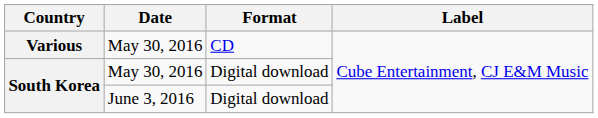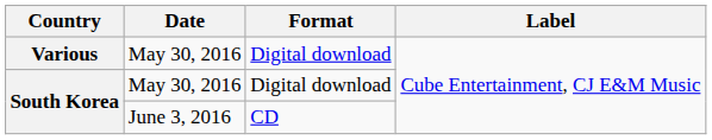Various | Format: CD -> Digital download
South Korea / June 3, 2016 | Format: Digital download -> CD
